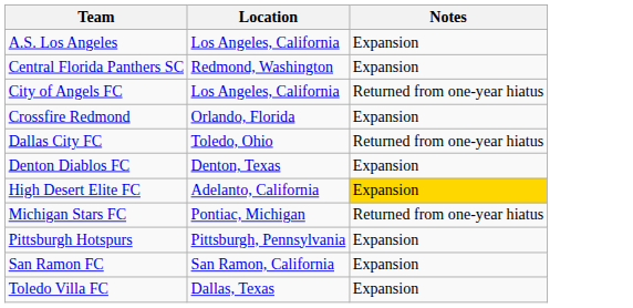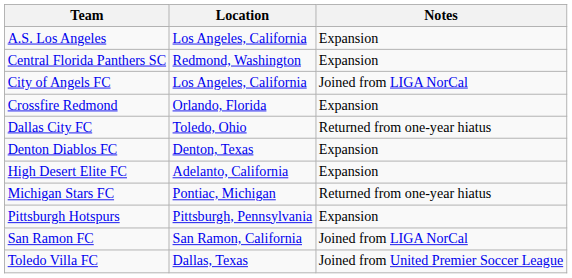City of Angels FC | Notes: Returned from one-year hiatus -> Joined from LIGA NorCal
High Desert Elite FC | Notes: gold background -> no background
San Ramon FC | Notes: Expansion -> Joined from LIGA NorCal
Toledo Villa FC | Notes: Expansion -> Joined from United Premier Soccer League
